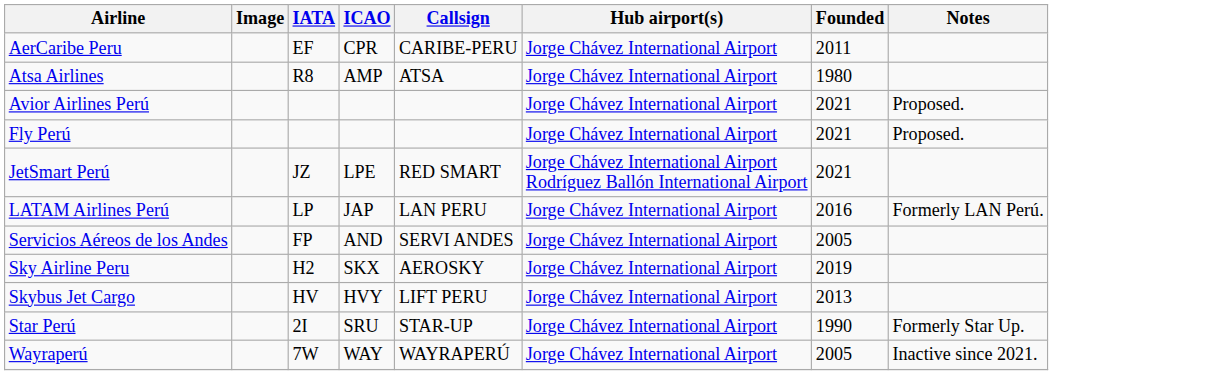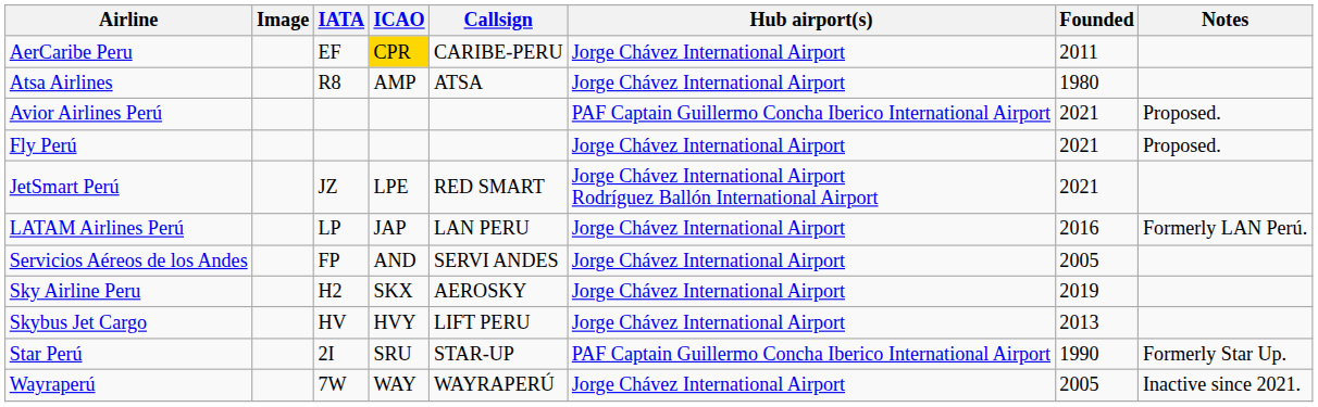AerCaribe Peru | ICAO: no background -> gold background
Avior Airlines Perú | Hub airport(s): Jorge Chávez International Airport -> PAF Captain Guillermo Concha Iberico International Airport
Star Perú | Hub airport(s): Jorge Chávez International Airport -> PAF Captain Guillermo Concha Iberico International Airport
